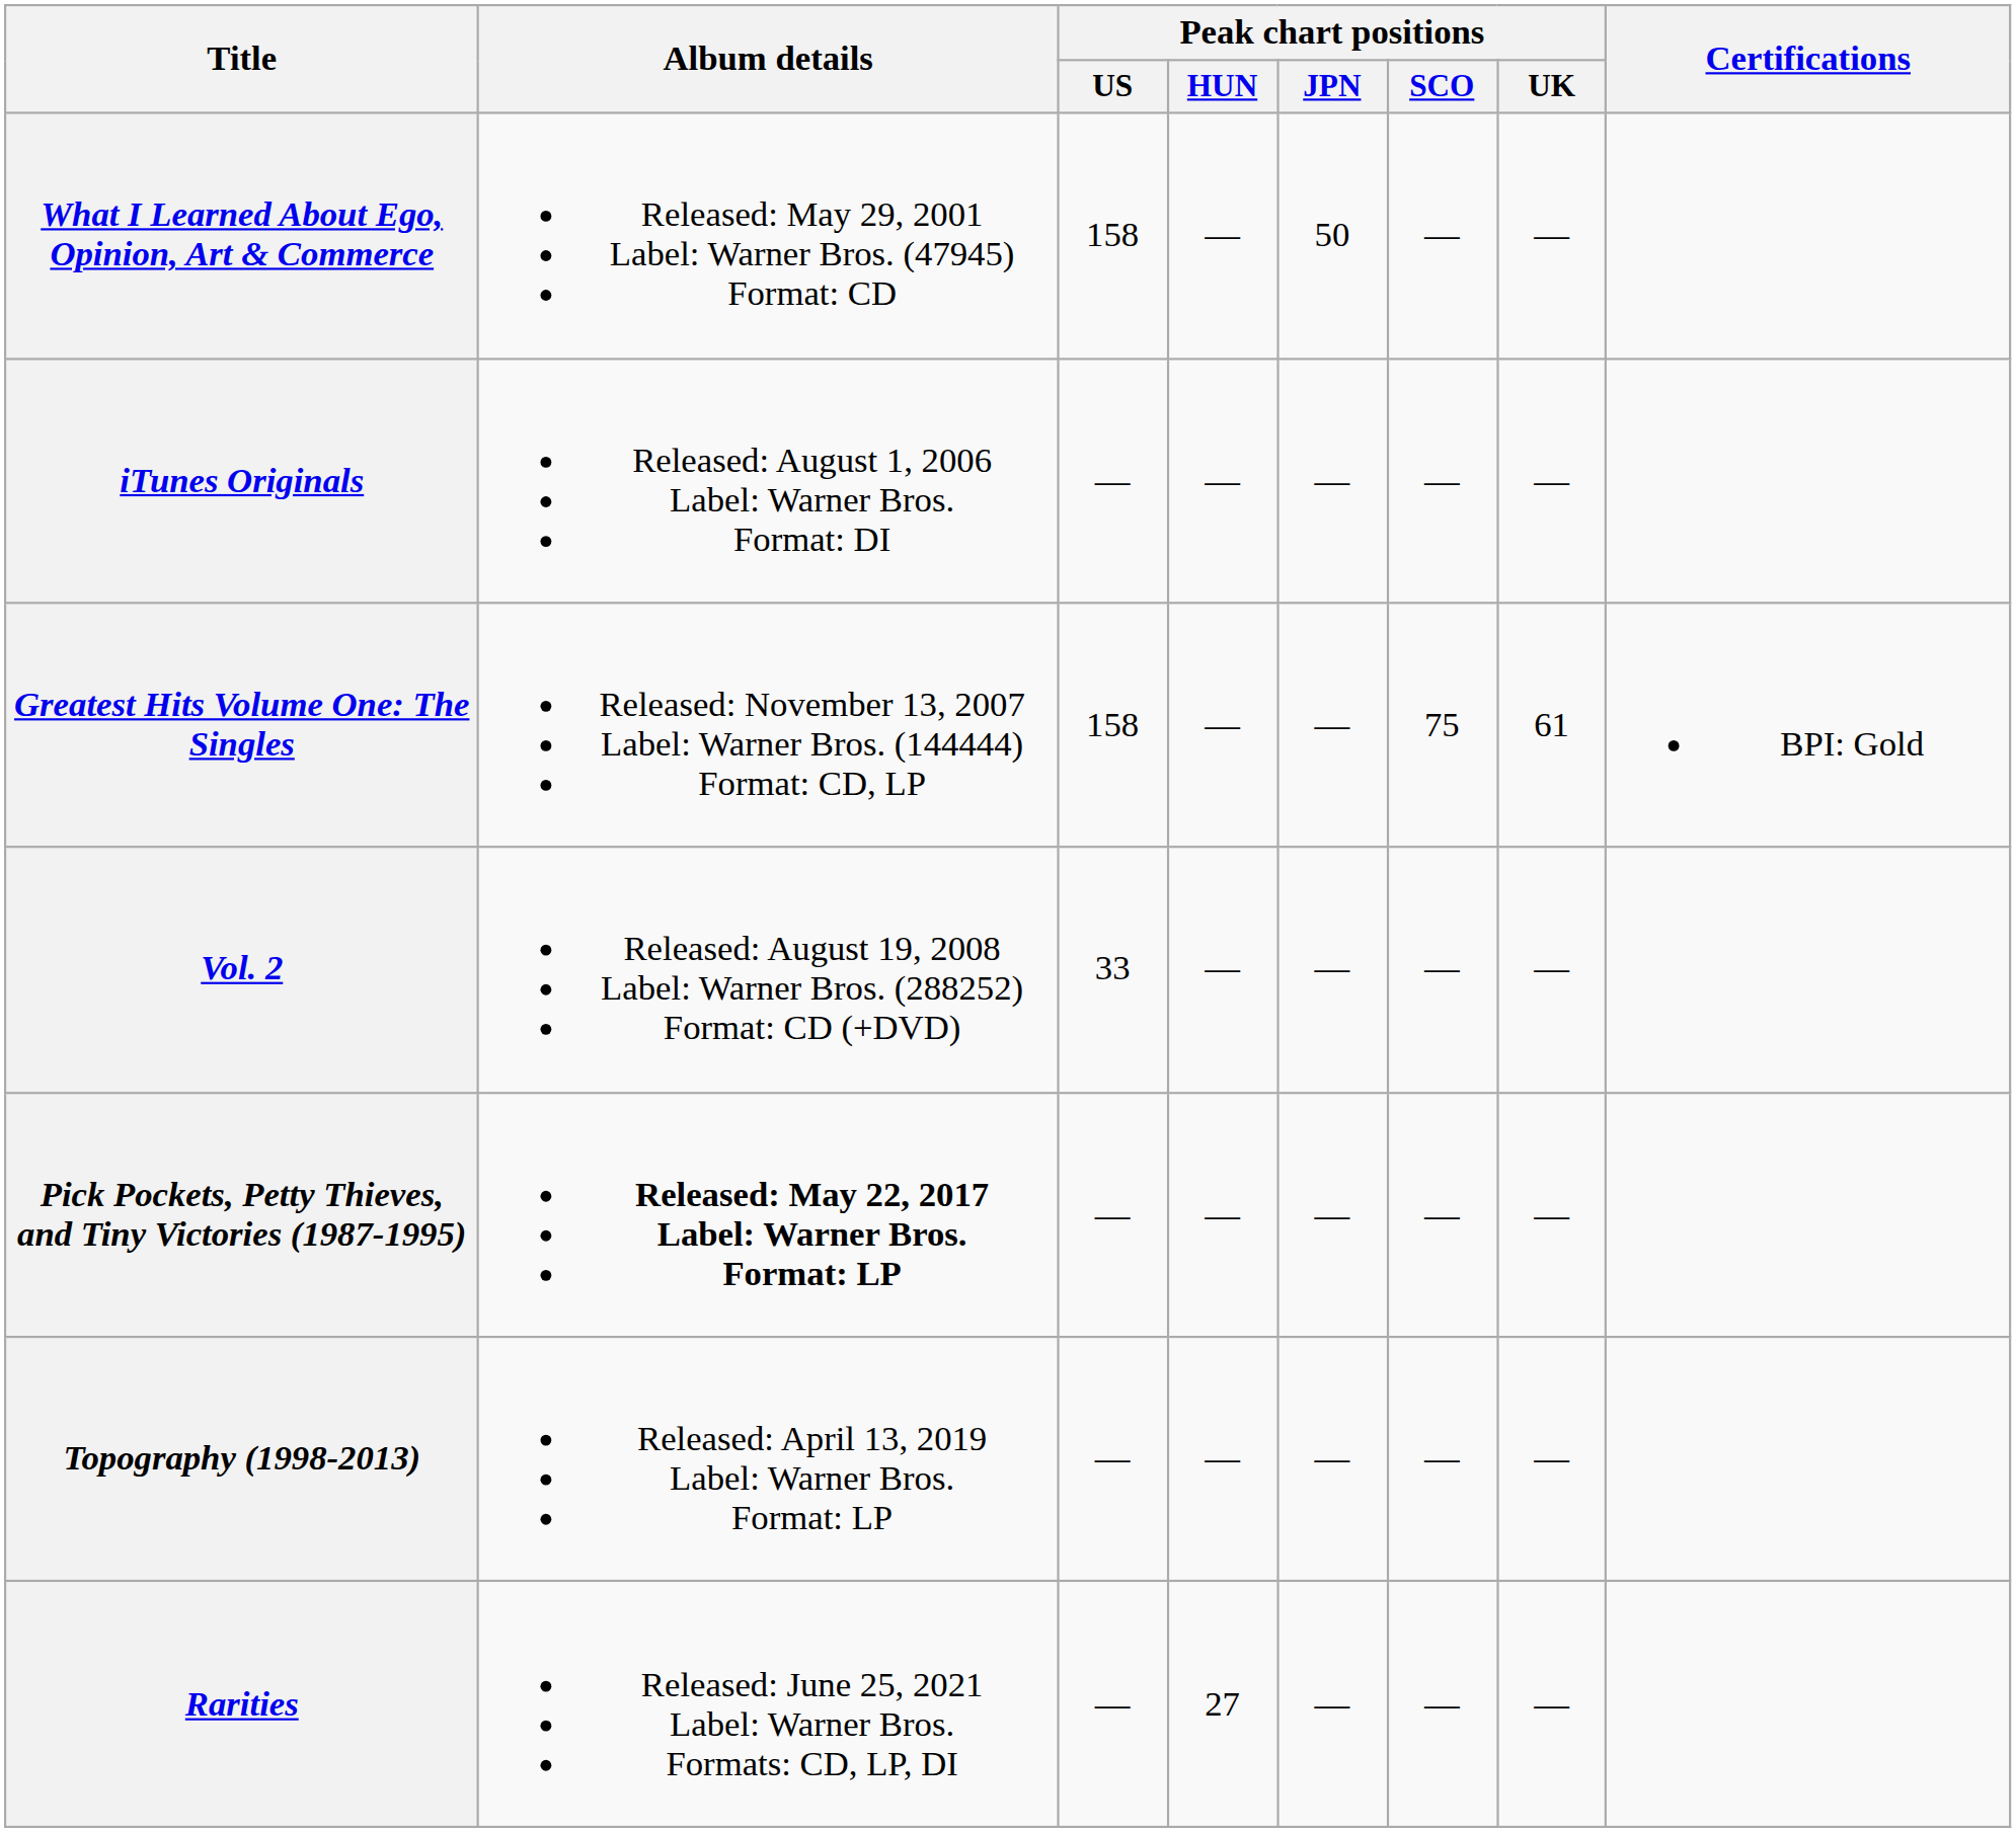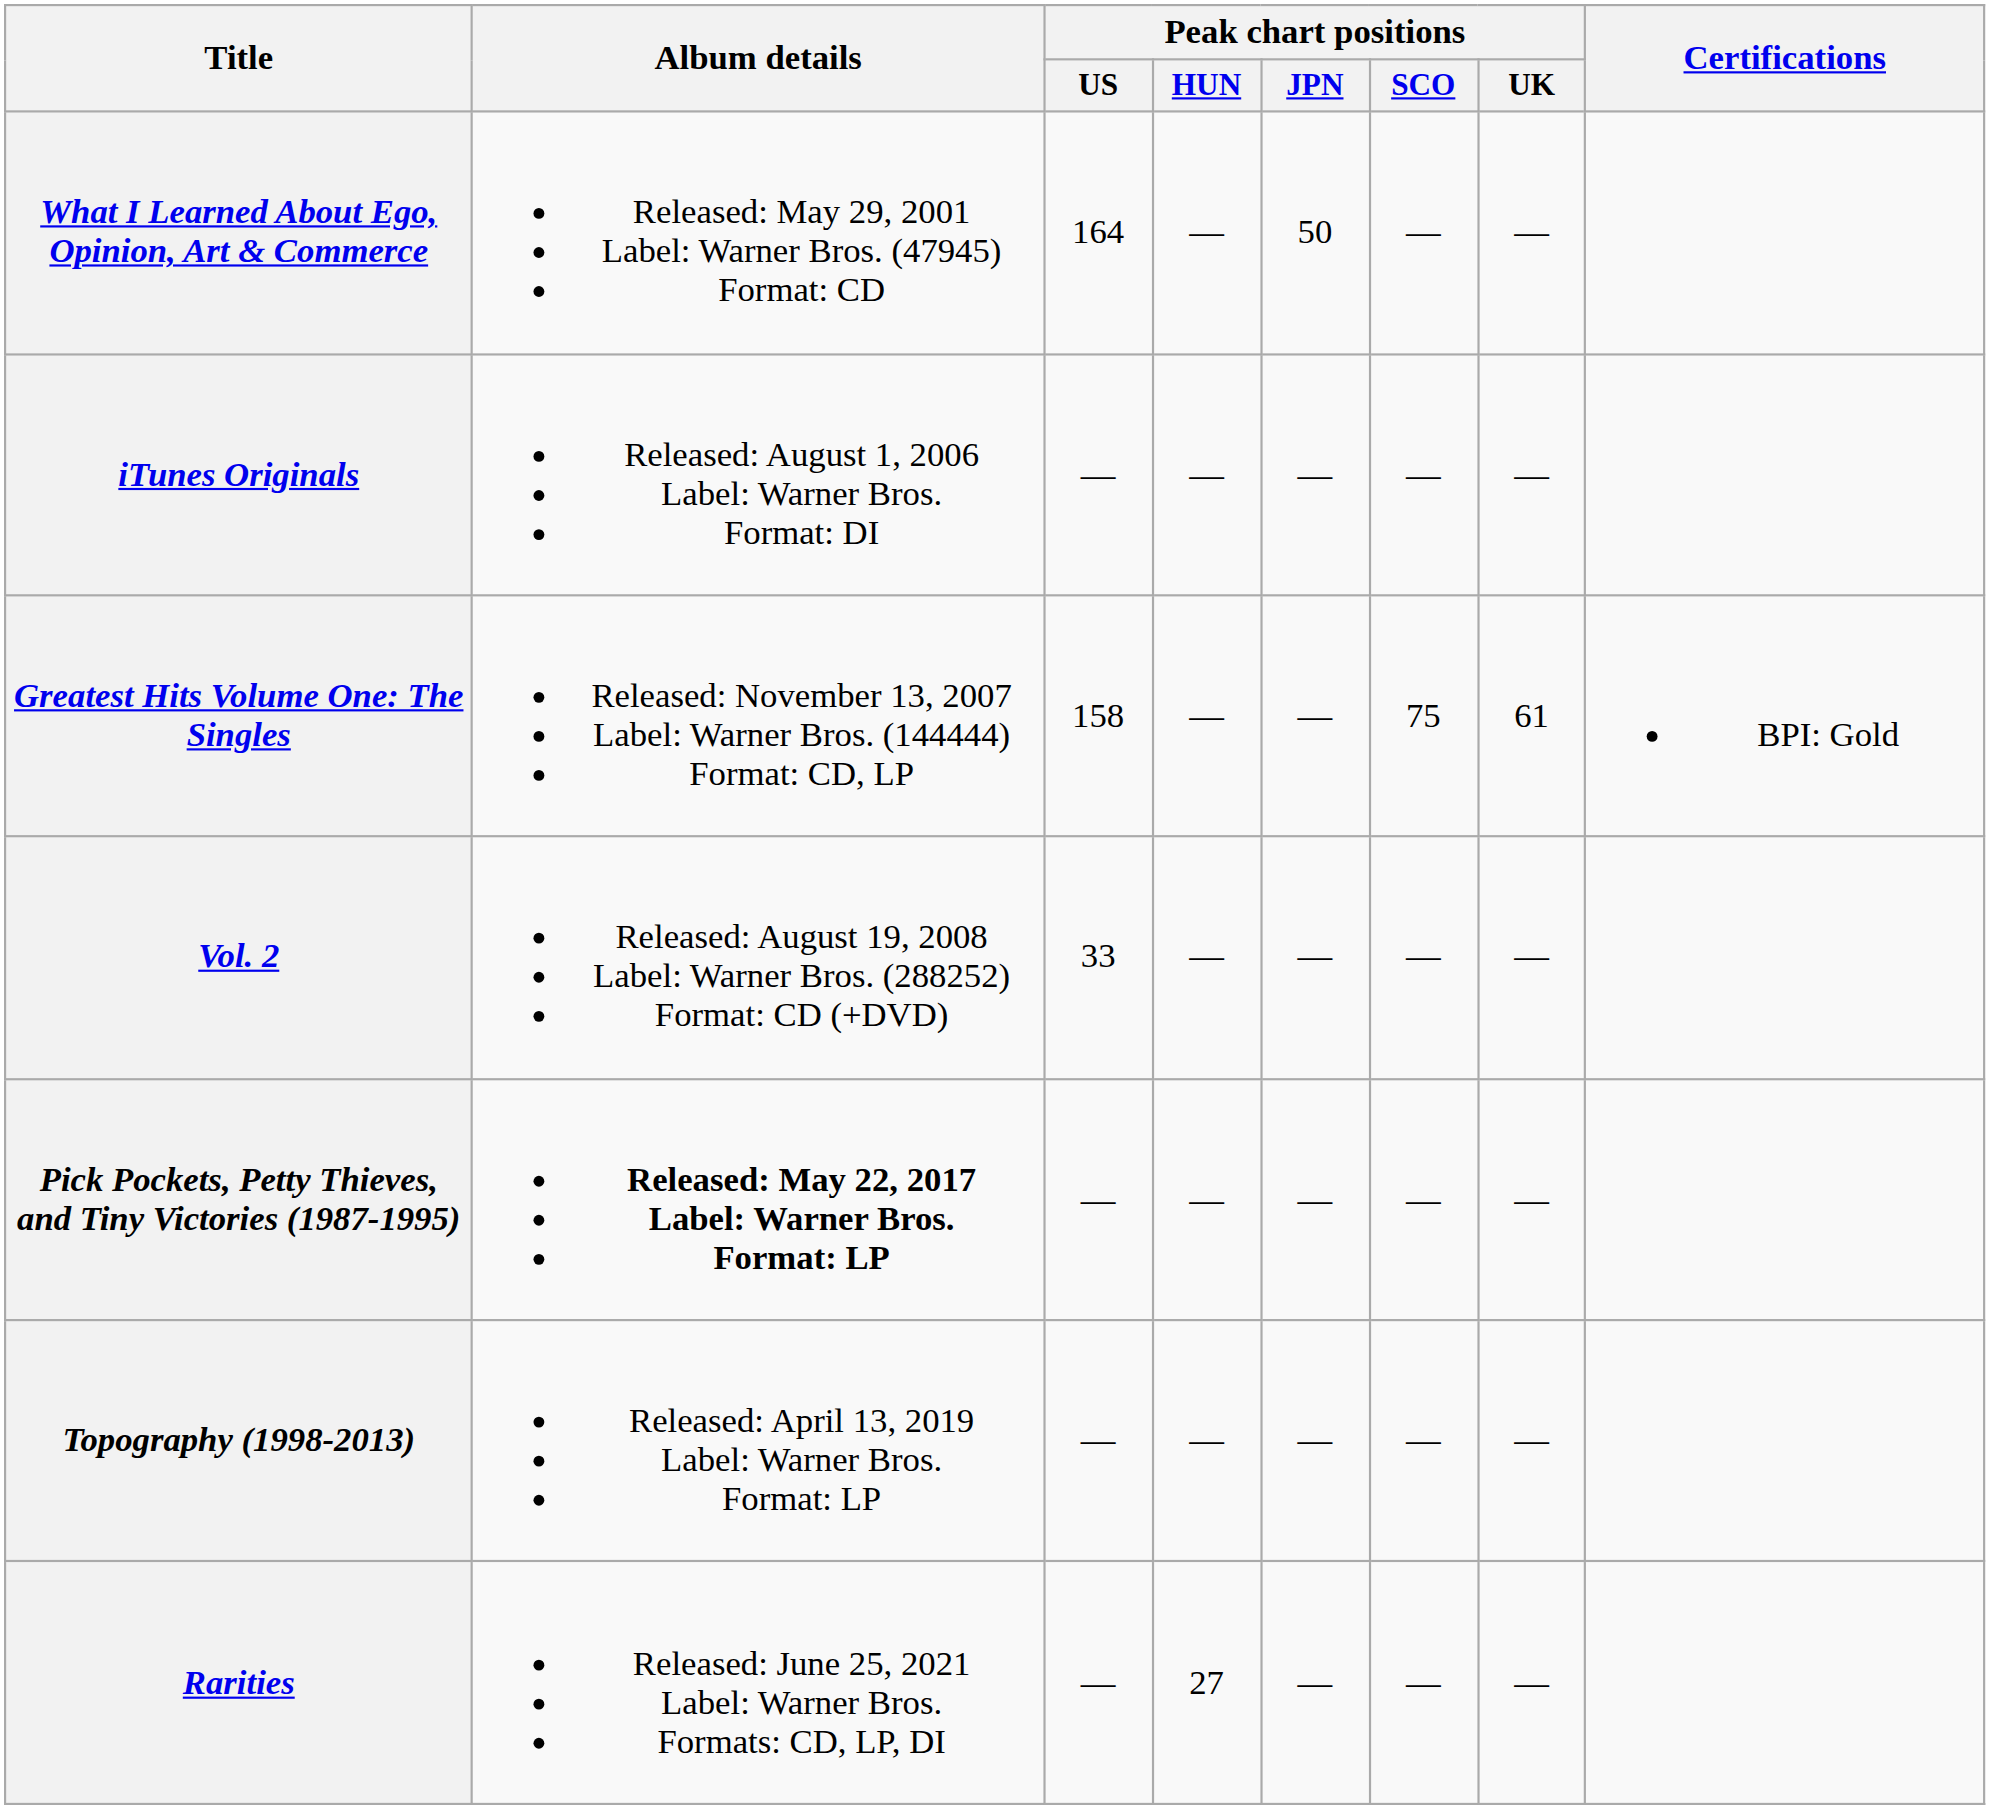What I Learned About Ego, Opinion, Art & Commerce | Peak chart positions / US: 158 -> 164
